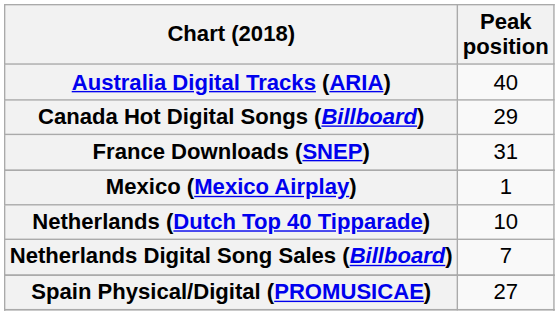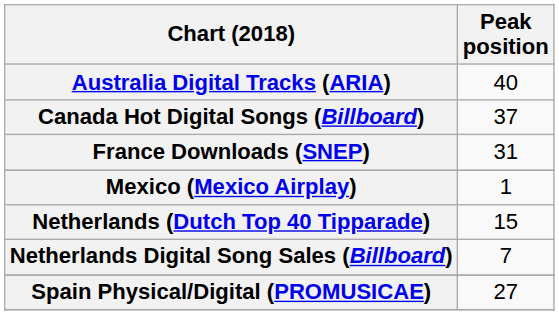Canada Hot Digital Songs (Billboard) | Peak position: 29 -> 37
Netherlands (Dutch Top 40 Tipparade) | Peak position: 10 -> 15
